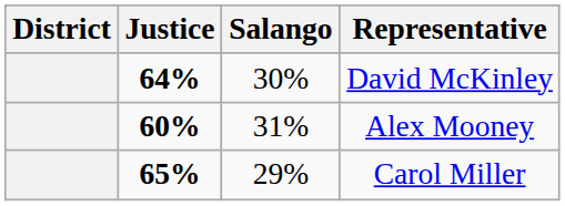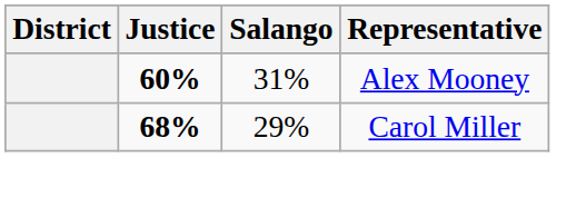- row: 64% | 30% | David McKinley
Carol Miller | Justice: 65% -> 68%
